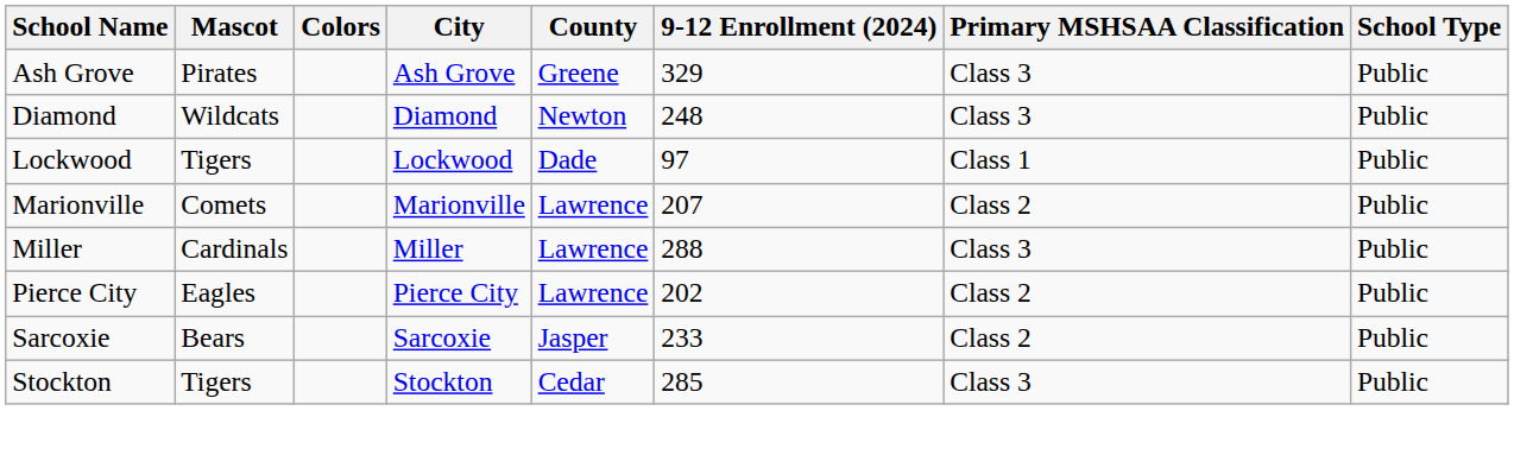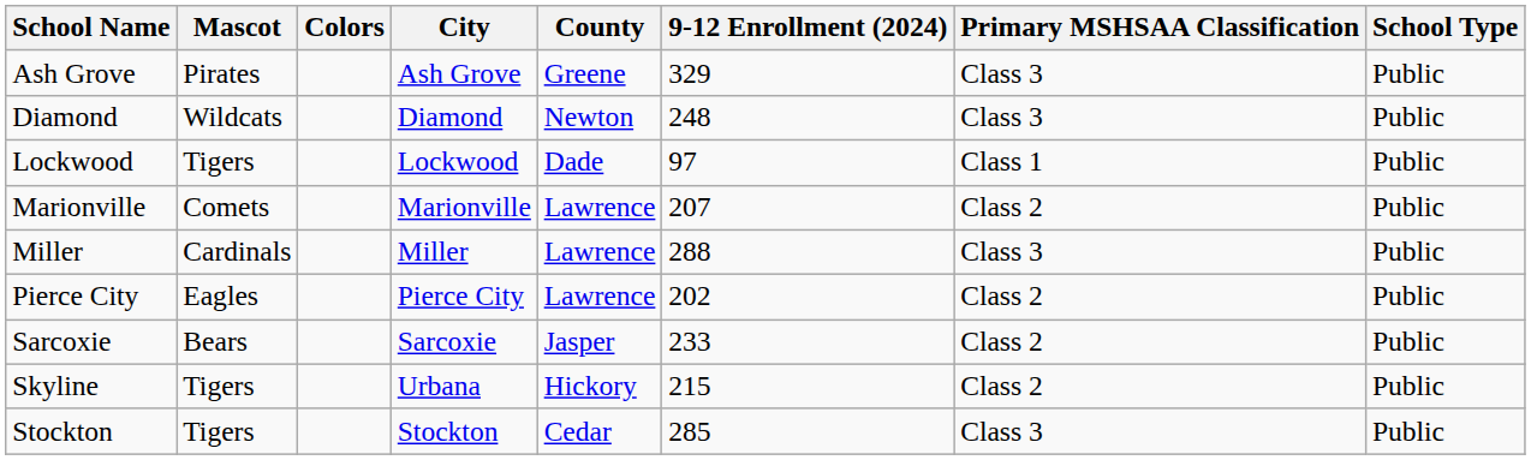+ row: Skyline | Tigers | Urbana | Hickory | 215 | Class 2 | Public
